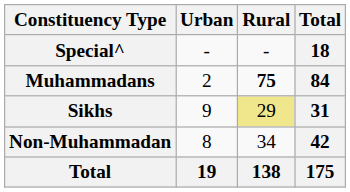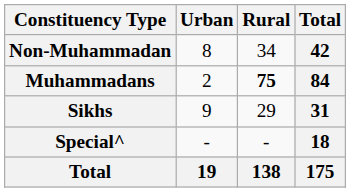rows swapped: Non-Muhammadan <-> Special^
Sikhs | Rural: khaki background -> no background
